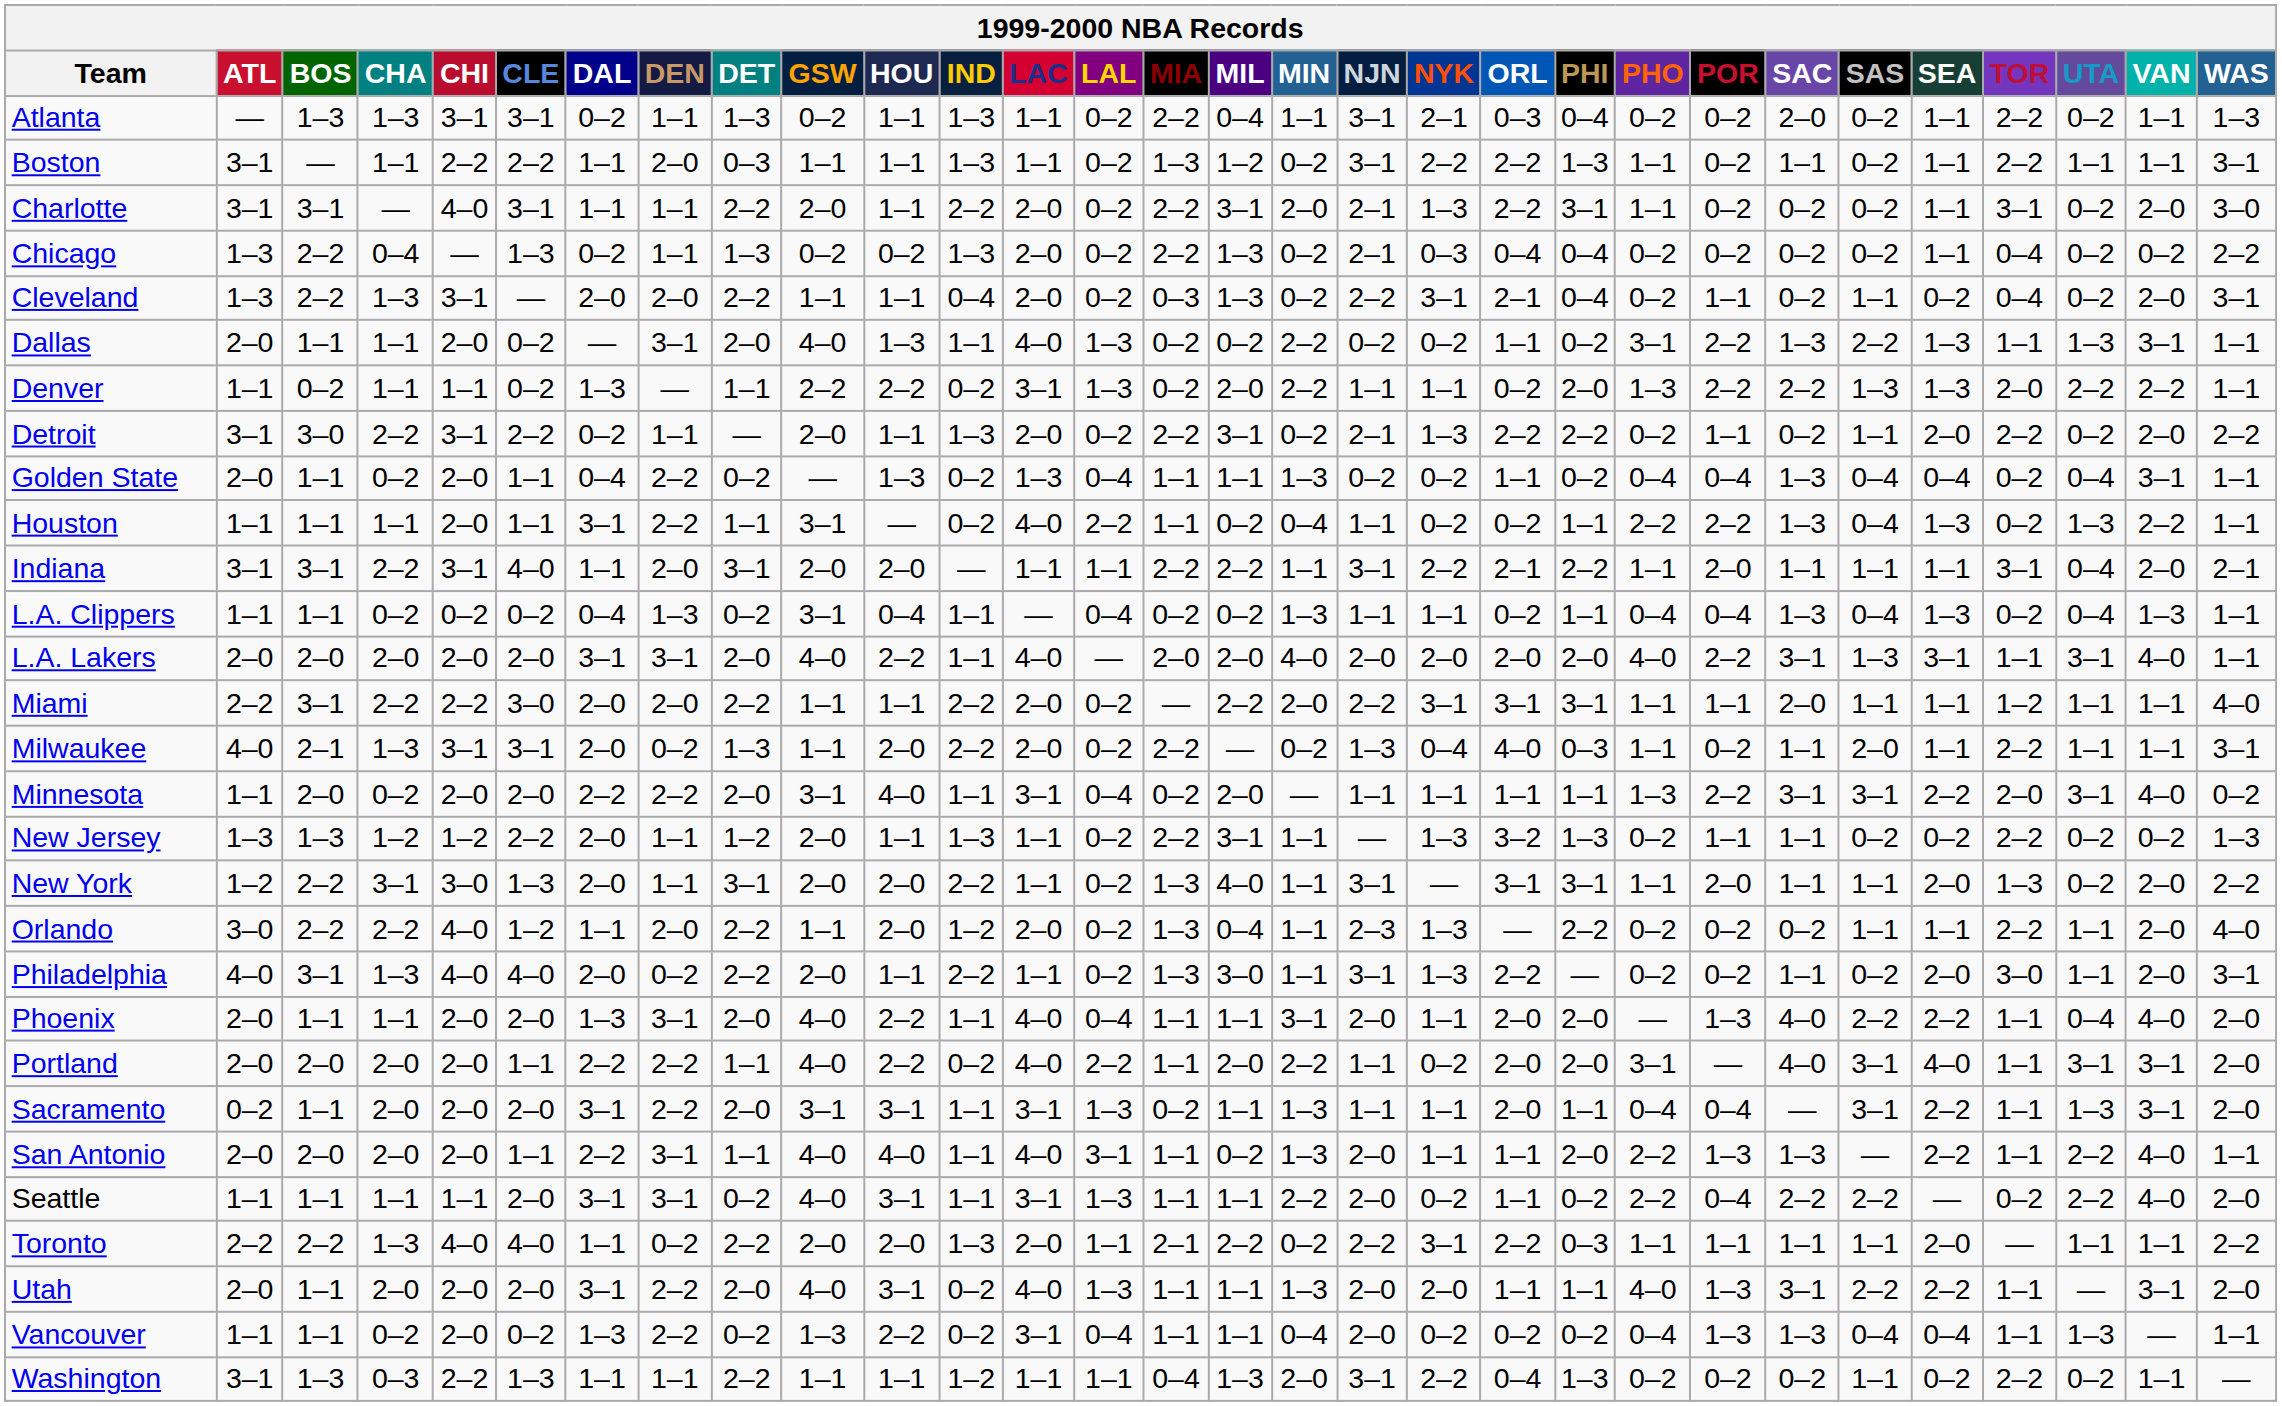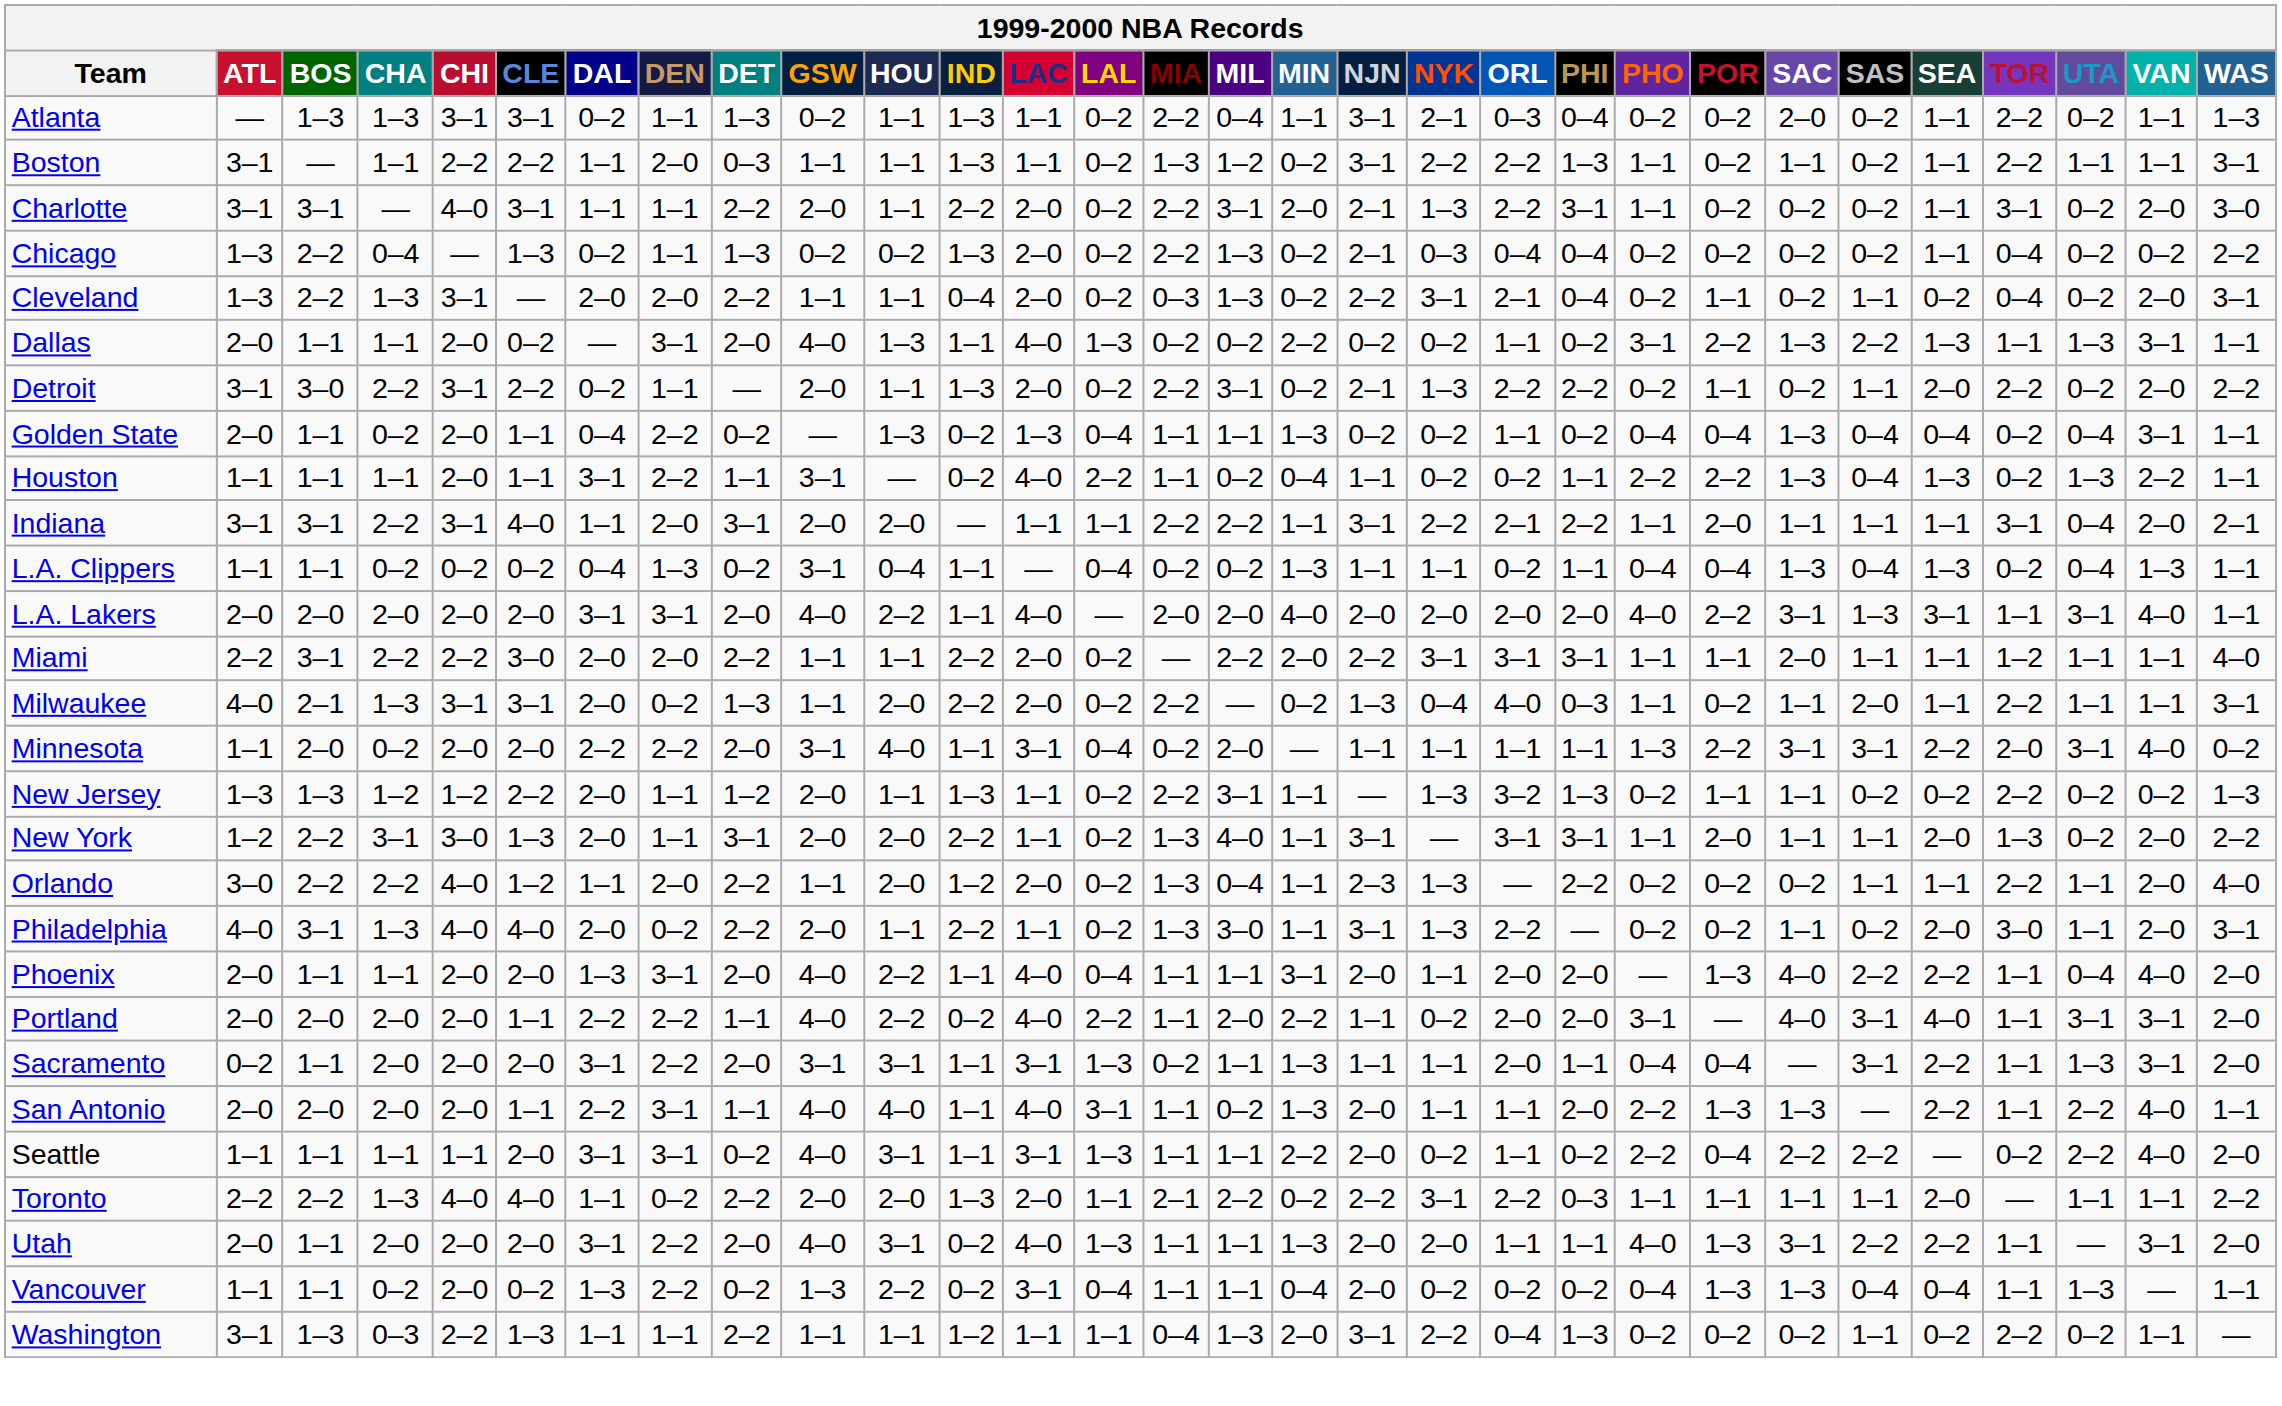- row: Denver | 1–1 | 0–2 | 1–1 | 1–1 | 0–2 | 1–3 | — | 1–1 | 2–2 | 2–2 | 0–2 | 3–1 | 1–3 | 0–2 | 2–0 | 2–2 | 1–1 | 1–1 | 0–2 | 2–0 | 1–3 | 2–2 | 2–2 | 1–3 | 1–3 | 2–0 | 2–2 | 2–2 | 1–1
